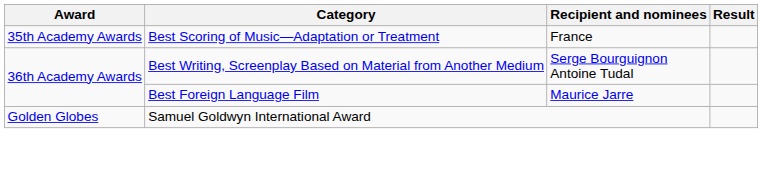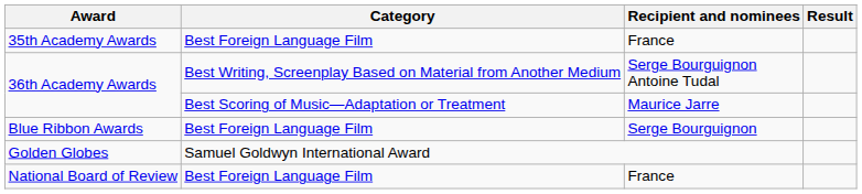35th Academy Awards | Category: Best Scoring of Music—Adaptation or Treatment -> Best Foreign Language Film
36th Academy Awards / Maurice Jarre | Category: Best Foreign Language Film -> Best Scoring of Music—Adaptation or Treatment
+ row: Blue Ribbon Awards | Best Foreign Language Film | Serge Bourguignon
+ row: National Board of Review | Best Foreign Language Film | France
